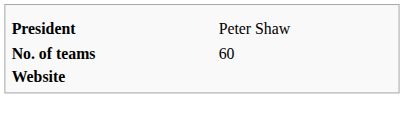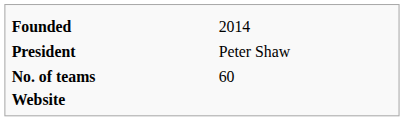+ row: Founded | 2014
